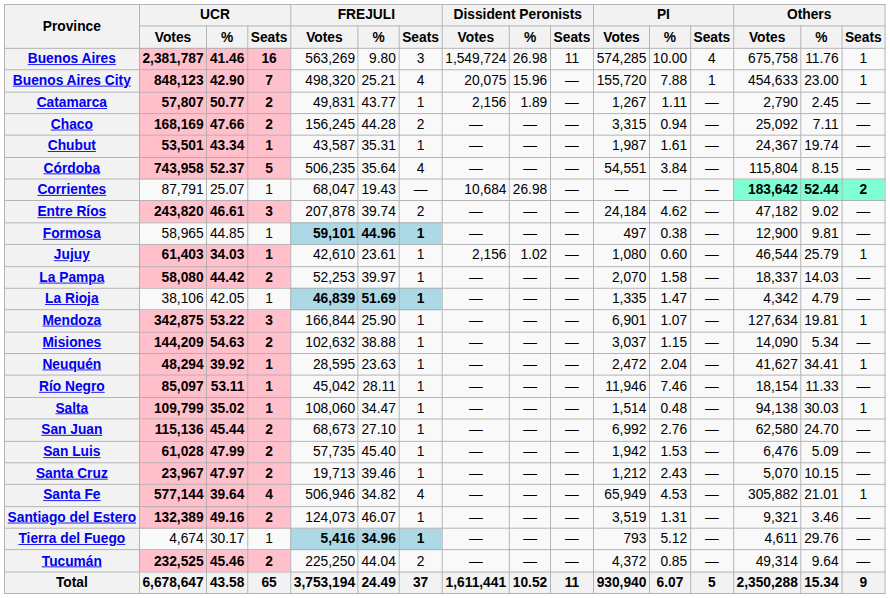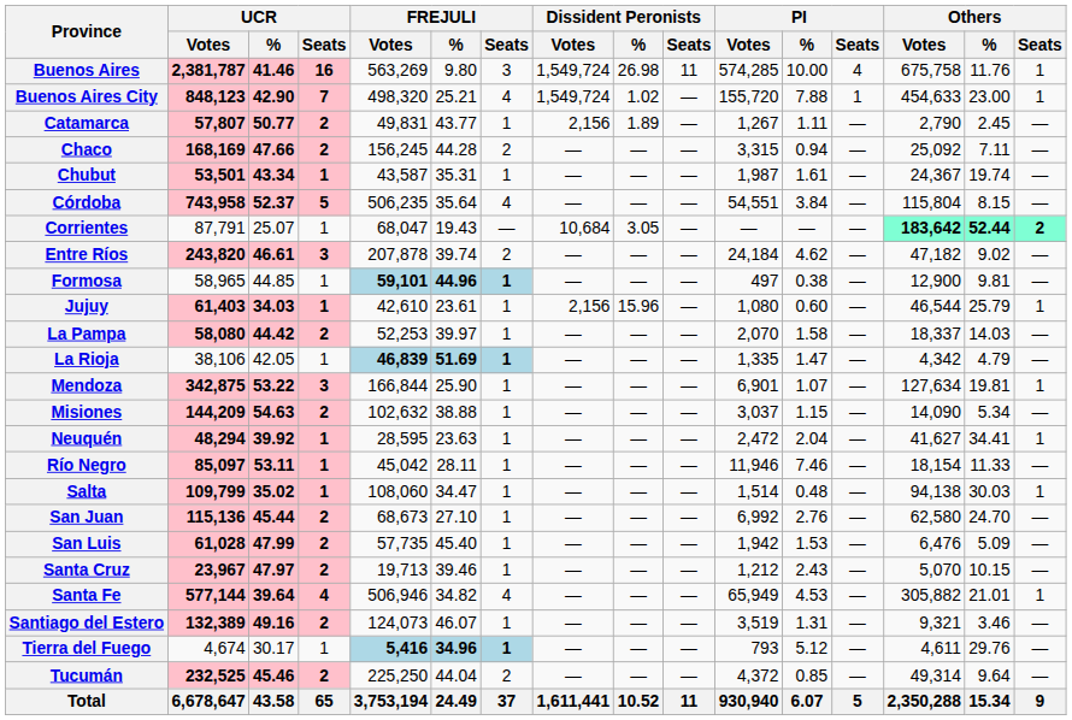Buenos Aires City | Dissident Peronists / Votes: 20,075 -> 1,549,724
Buenos Aires City | Dissident Peronists / %: 15.96 -> 1.02
Corrientes | Dissident Peronists / %: 26.98 -> 3.05
Jujuy | Dissident Peronists / %: 1.02 -> 15.96
